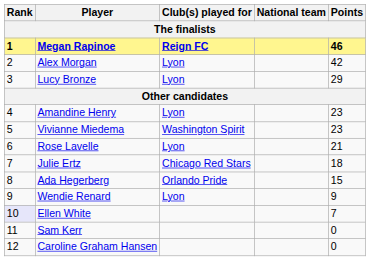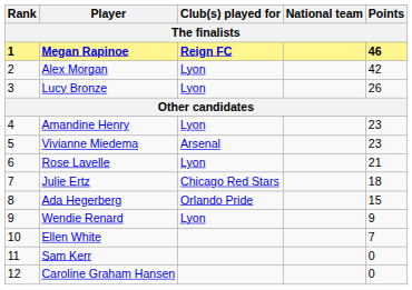Lucy Bronze | Points: 29 -> 26
Vivianne Miedema | Club(s) played for: Washington Spirit -> Arsenal
Ellen White | Rank: lavender background -> no background
